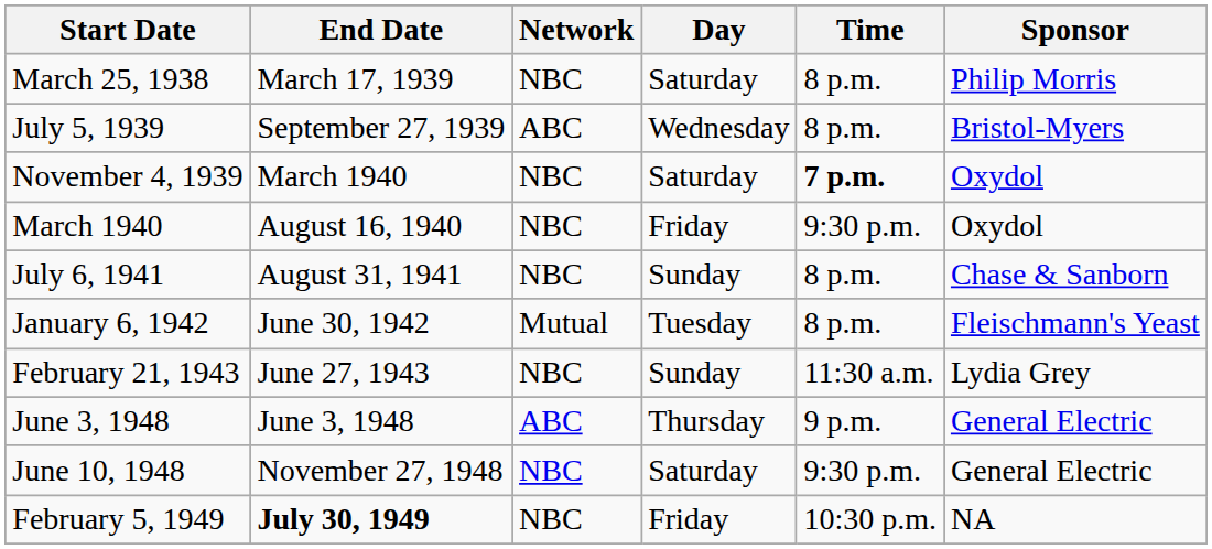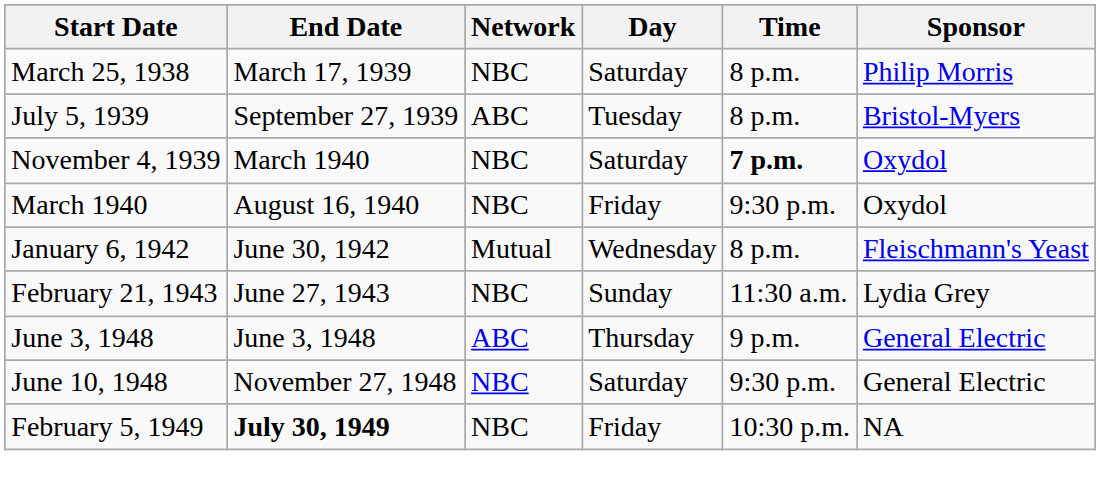July 5, 1939 | Day: Wednesday -> Tuesday
- row: July 6, 1941 | August 31, 1941 | NBC | Sunday | 8 p.m. | Chase & Sanborn
January 6, 1942 | Day: Tuesday -> Wednesday
